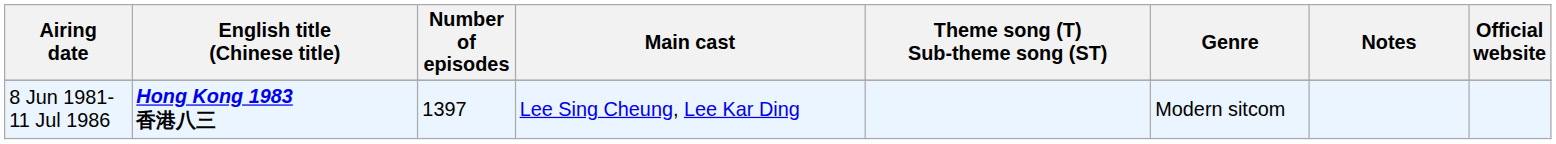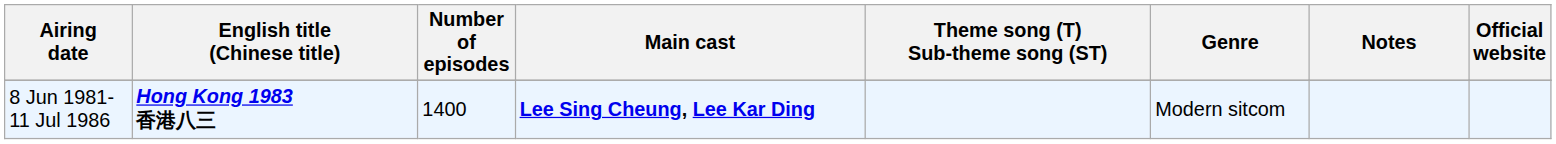8 Jun 1981- 11 Jul 1986 | Number of episodes: 1397 -> 1400
8 Jun 1981- 11 Jul 1986 | Main cast: normal -> bold
